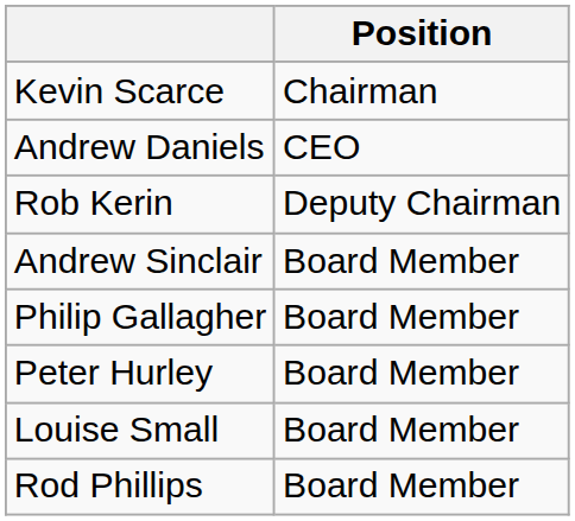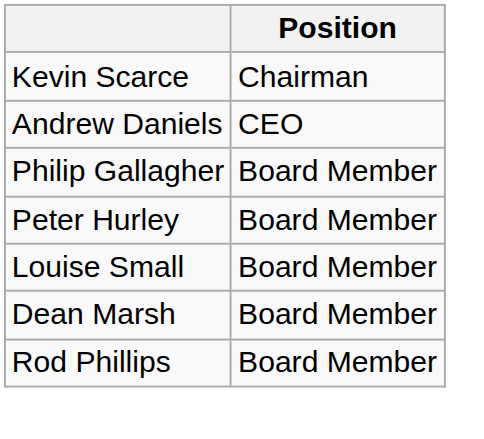- row: Rob Kerin | Deputy Chairman
- row: Andrew Sinclair | Board Member
+ row: Dean Marsh | Board Member
